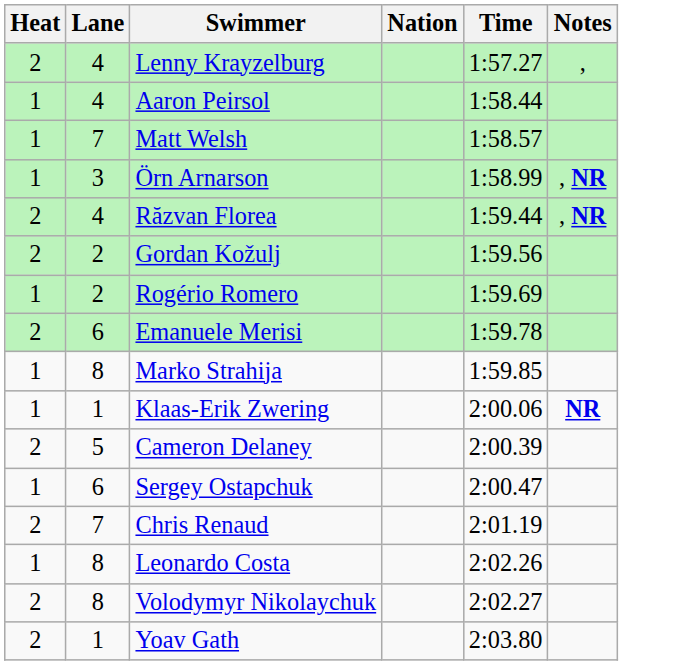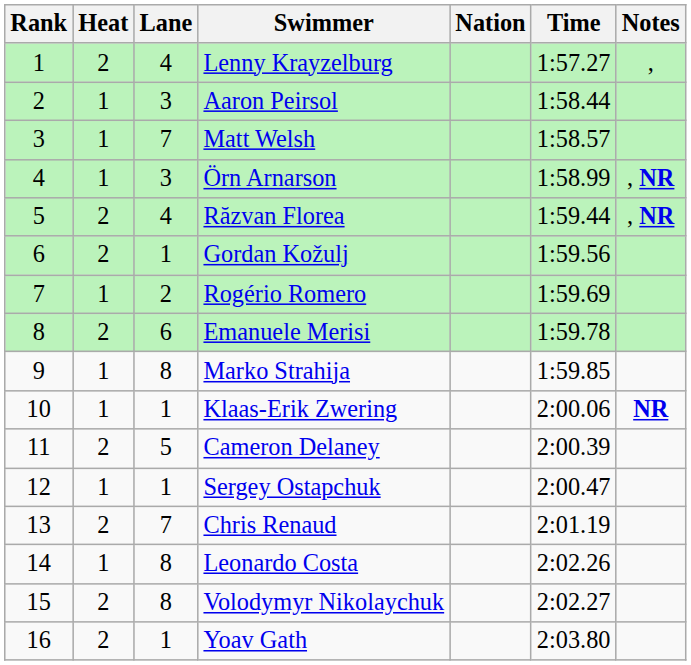+ column: Rank | 1 | 2 | 3 | 4 | 5 | 6 | 7 | 8 | 9 | 10 | 11 | 12 | 13 | 14 | 15 | 16
Aaron Peirsol | Lane: 4 -> 3
Gordan Kožulj | Lane: 2 -> 1
Sergey Ostapchuk | Lane: 6 -> 1
